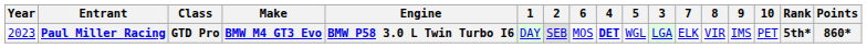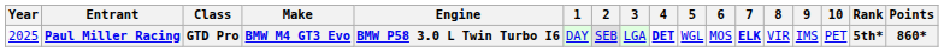columns swapped: 3 <-> 6
Paul Miller Racing | Year: 2023 -> 2025
Paul Miller Racing | 7: normal -> bold
